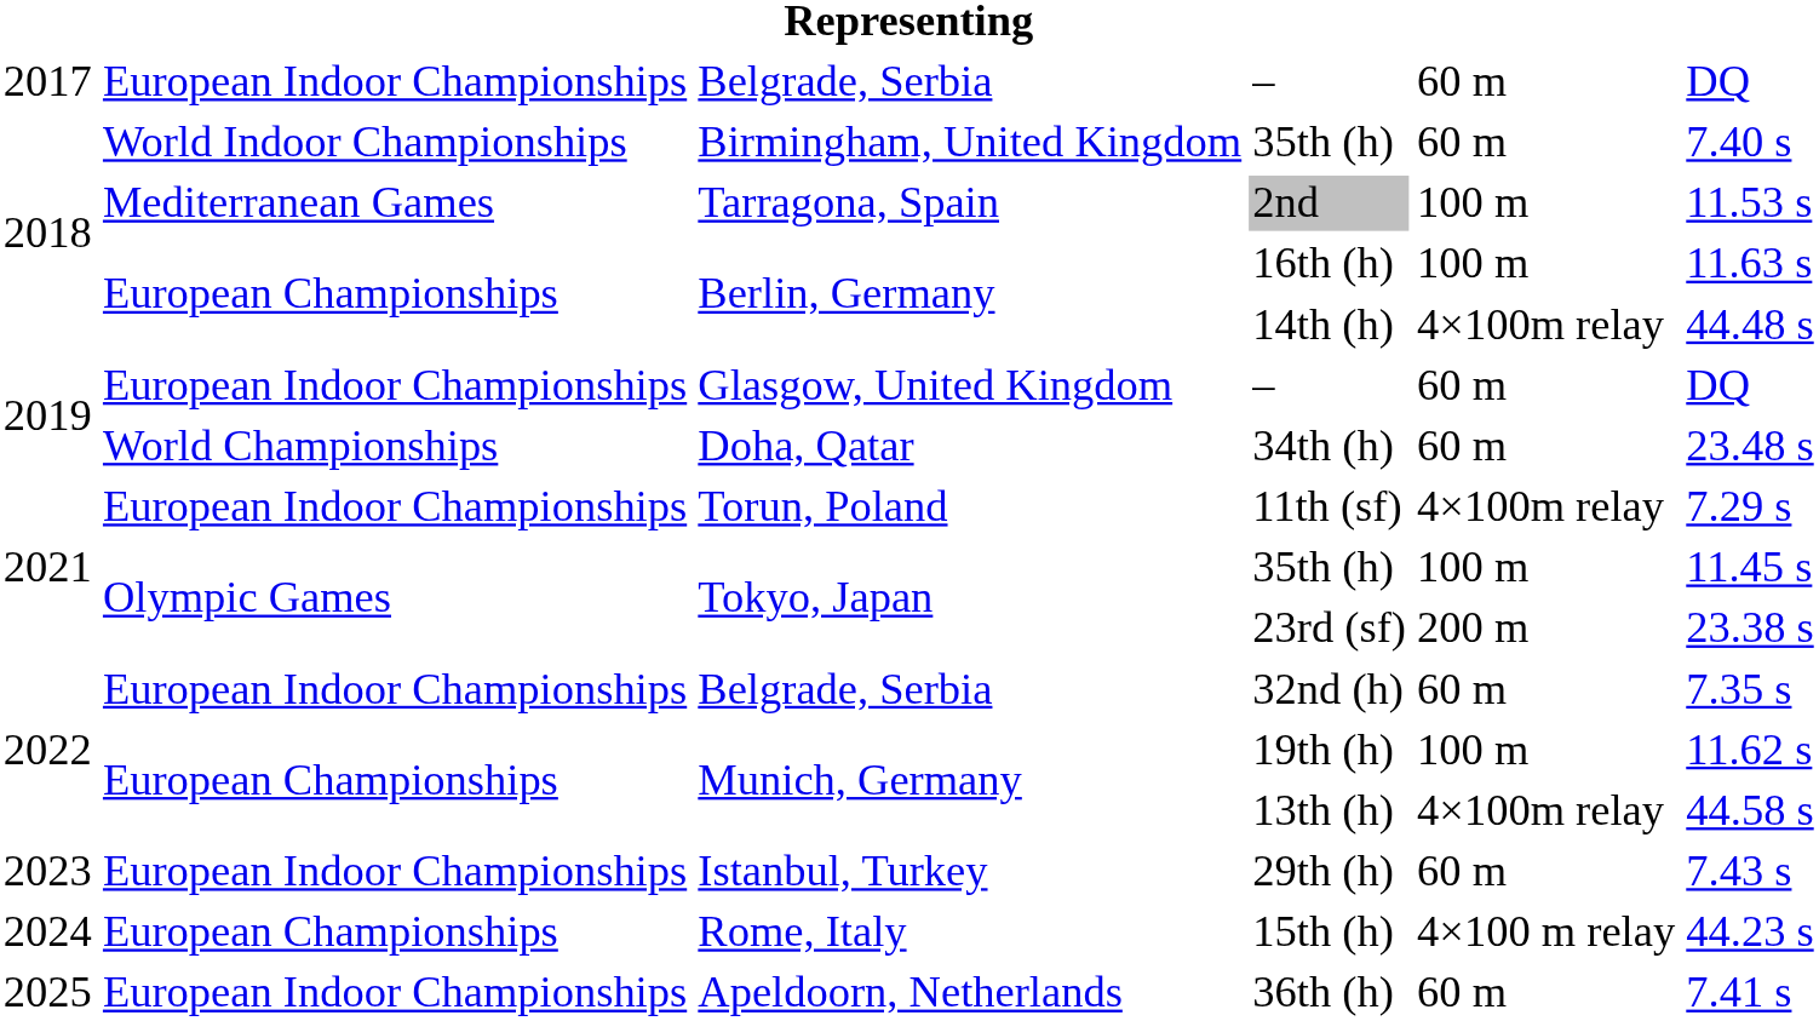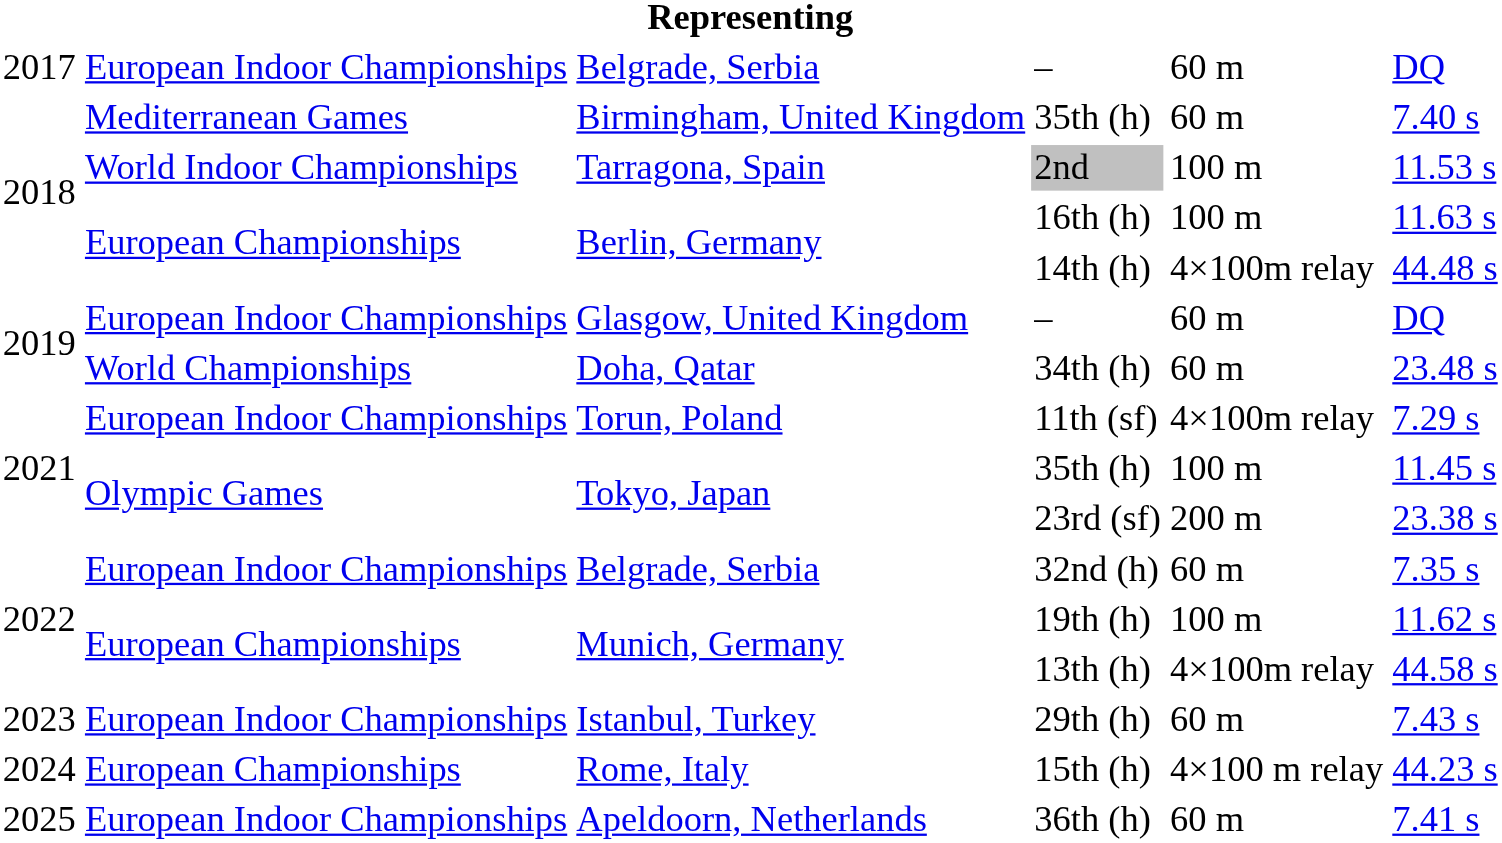Birmingham, United Kingdom / 35th (h) | column 2: World Indoor Championships -> Mediterranean Games
2nd | column 2: Mediterranean Games -> World Indoor Championships
